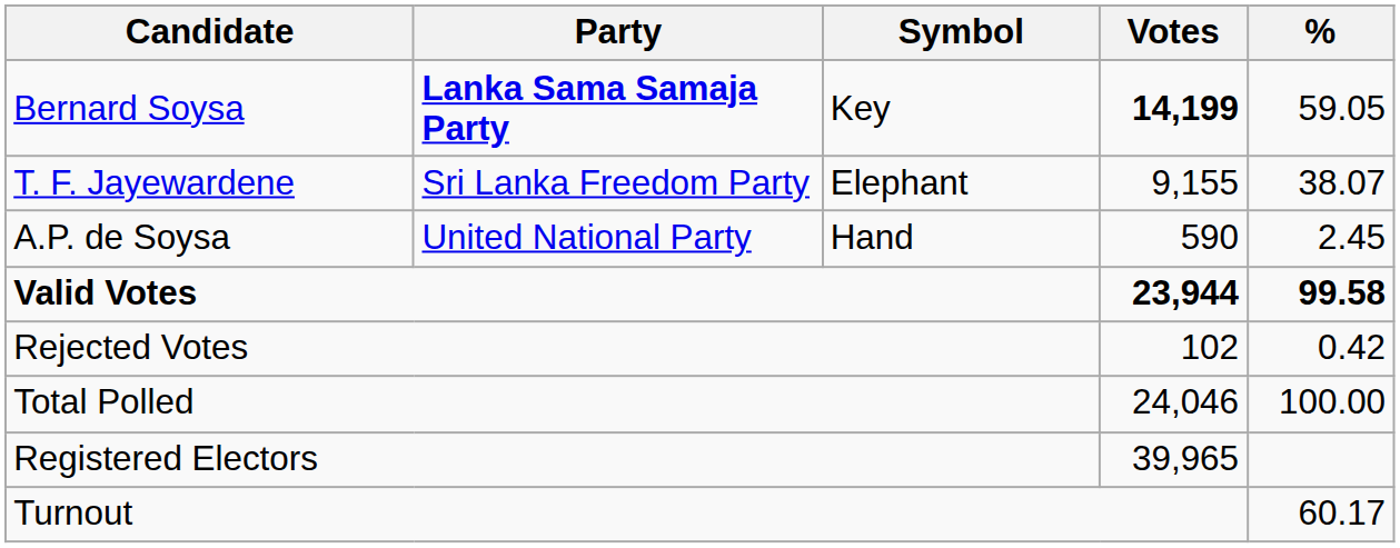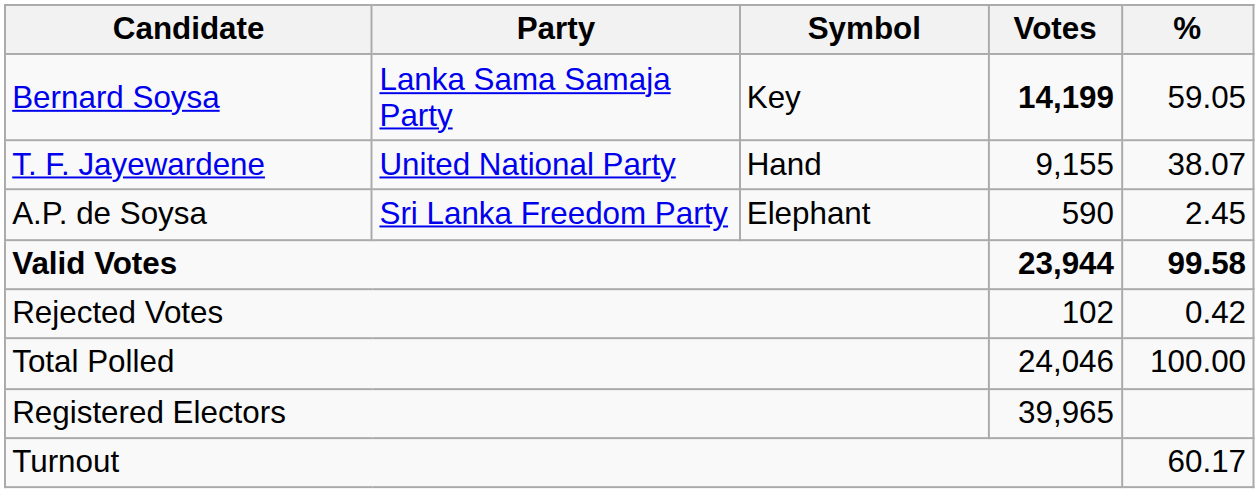Bernard Soysa | Party: bold -> normal
T. F. Jayewardene | Party: Sri Lanka Freedom Party -> United National Party
T. F. Jayewardene | Symbol: Elephant -> Hand
A.P. de Soysa | Party: United National Party -> Sri Lanka Freedom Party
A.P. de Soysa | Symbol: Hand -> Elephant
